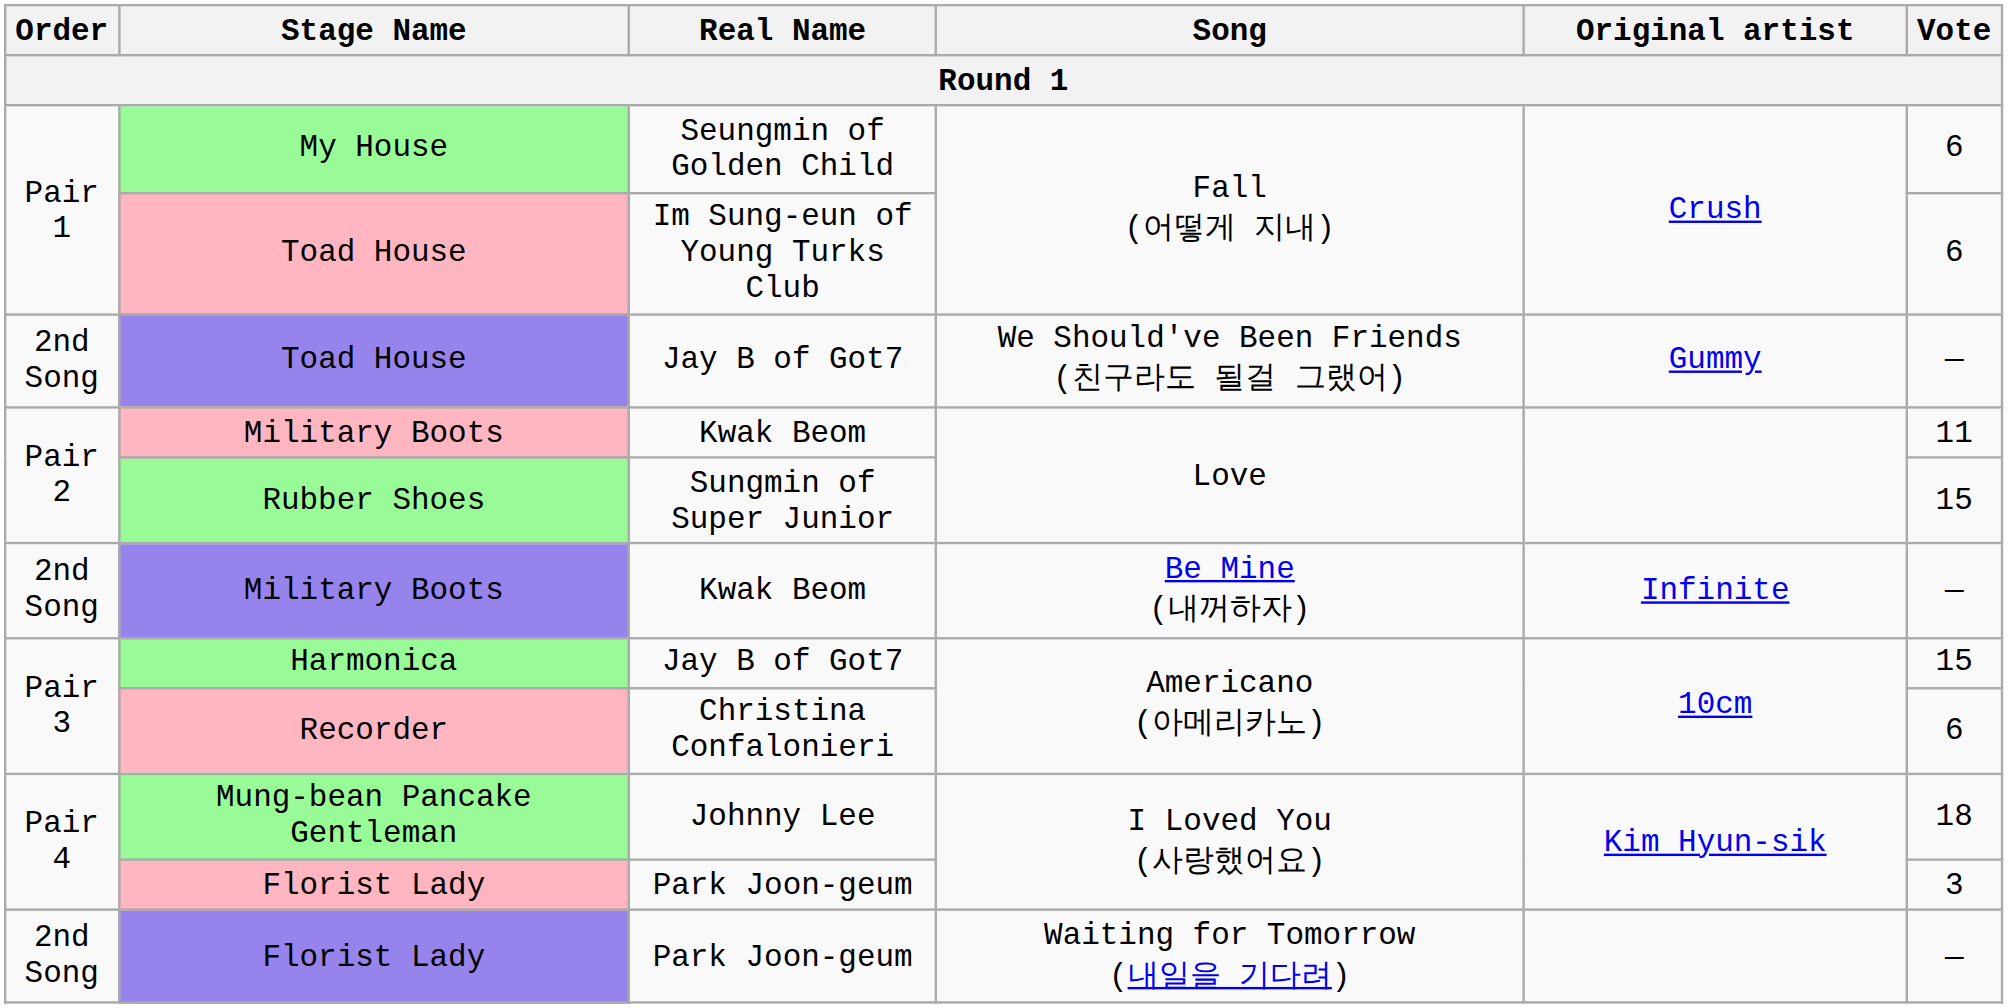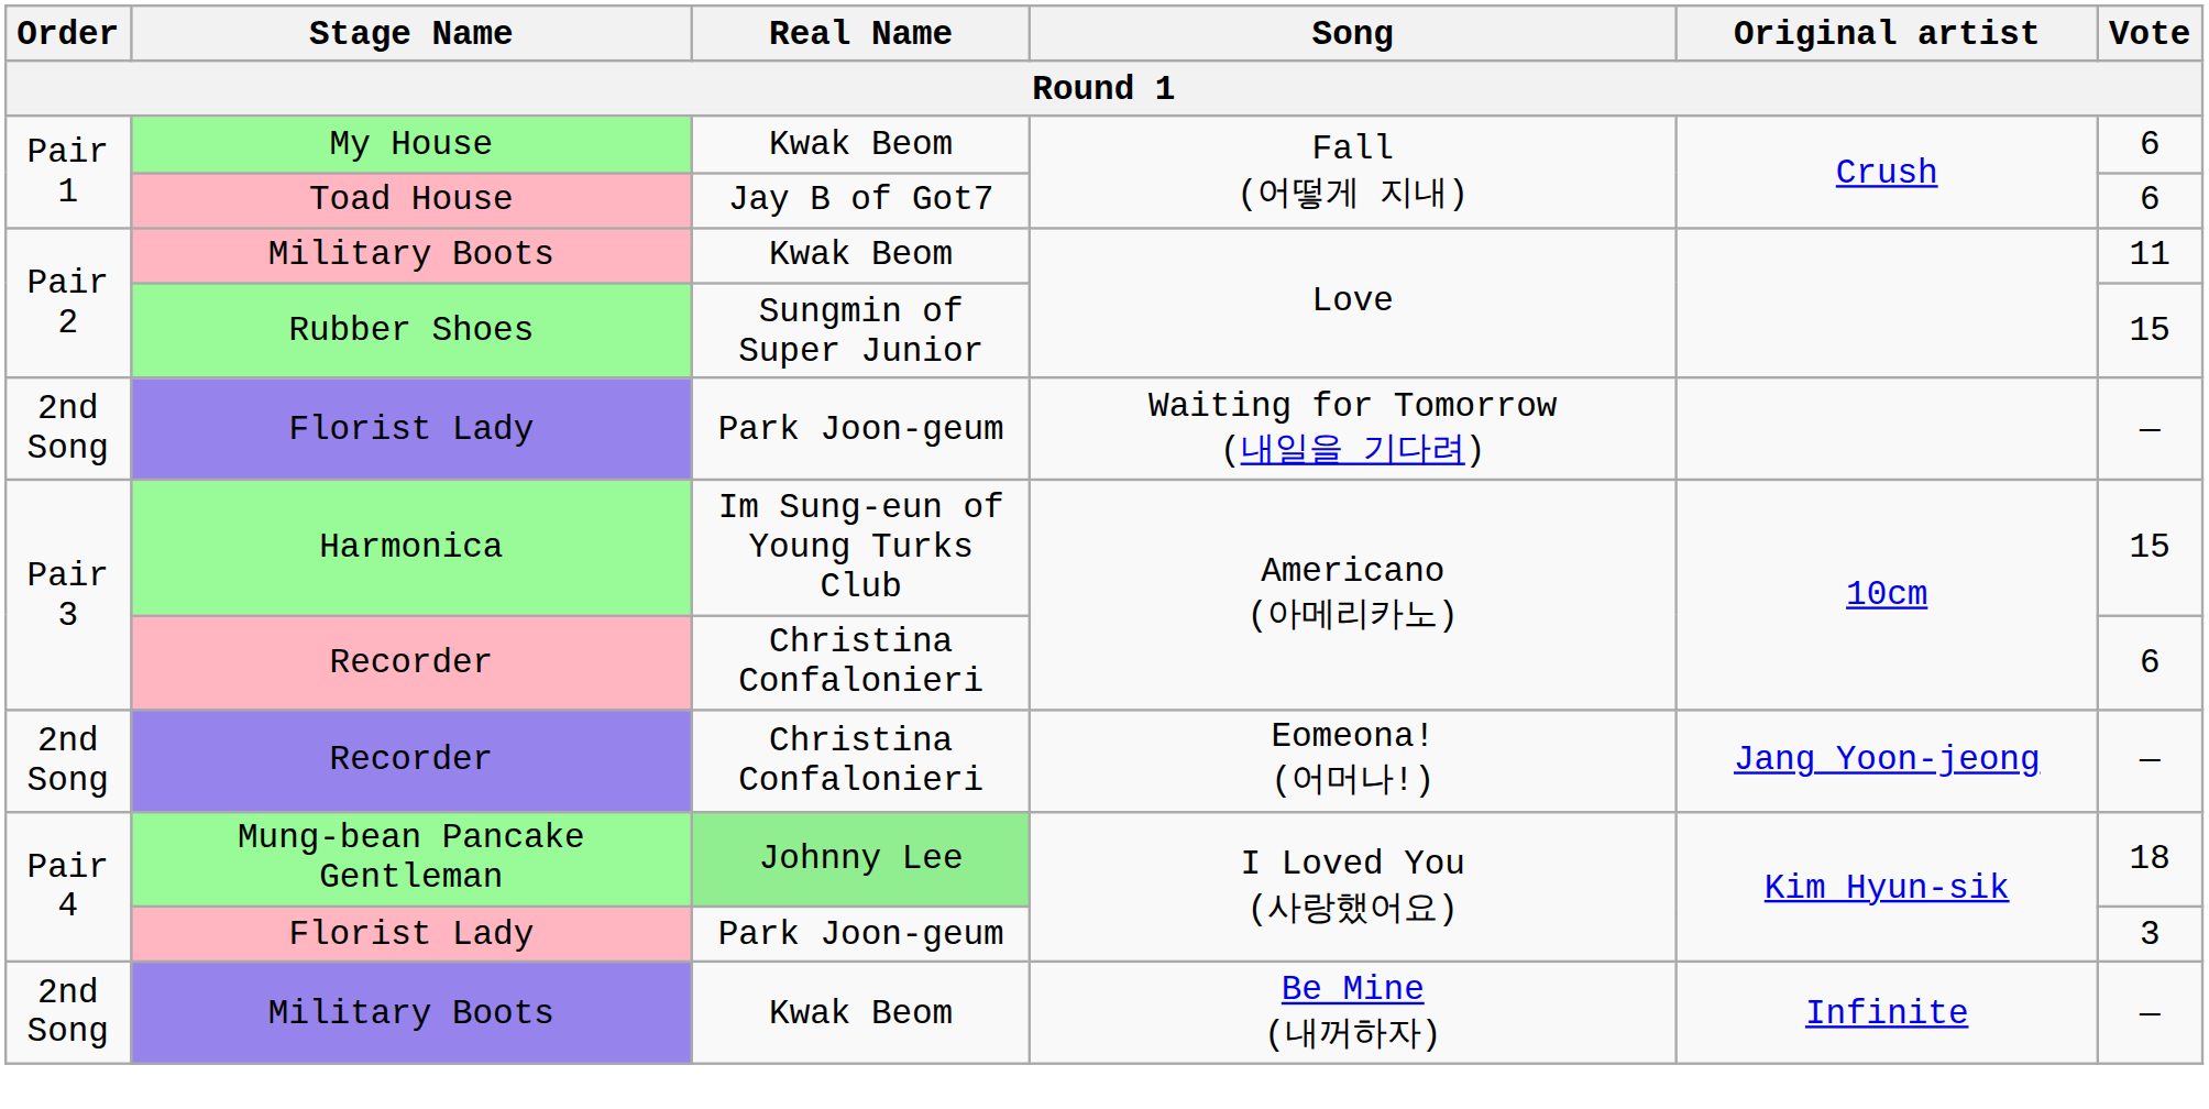My House | Real Name: Seungmin of Golden Child -> Kwak Beom
Toad House / Fall (어떻게 지내) | Real Name: Im Sung-eun of Young Turks Club -> Jay B of Got7
- row: 2nd Song | Toad House | Jay B of Got7 | We Should've Been Friends (친구라도 될걸 그랬어) | Gummy | —
rows swapped: Military Boots / Be Mine (내꺼하자) <-> Florist Lady / Waiting for Tomorrow (내일을 기다려)
Harmonica | Real Name: Jay B of Got7 -> Im Sung-eun of Young Turks Club
+ row: 2nd Song | Recorder | Christina Confalonieri | Eomeona! (어머나!) | Jang Yoon-jeong | —
Mung-bean Pancake Gentleman | Real Name: no background -> lightgreen background
